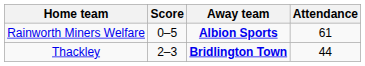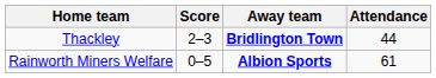rows swapped: Rainworth Miners Welfare <-> Thackley
